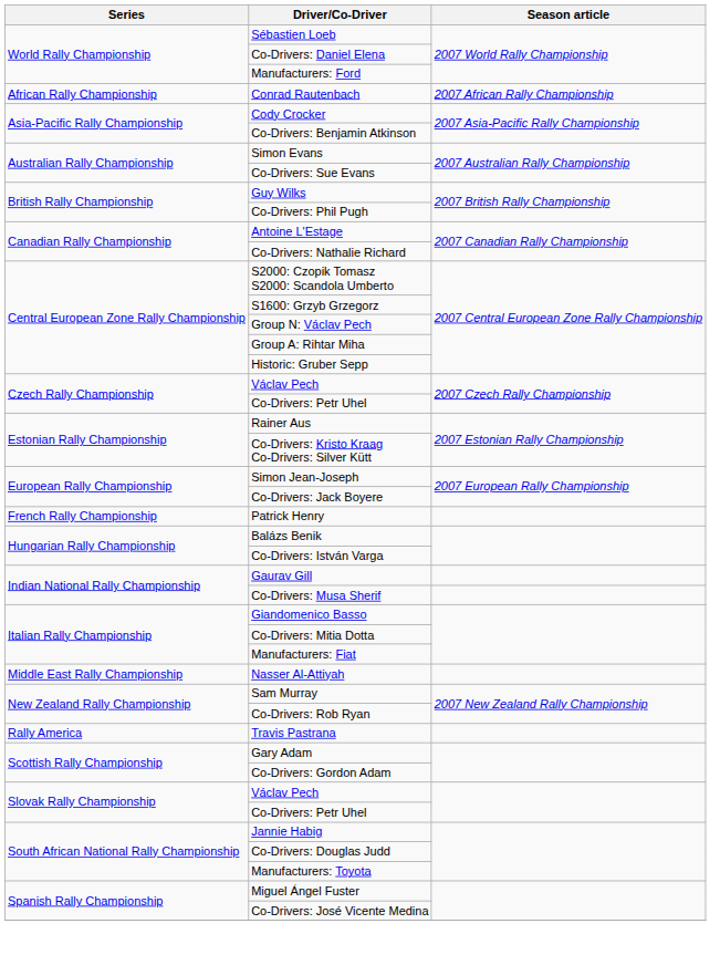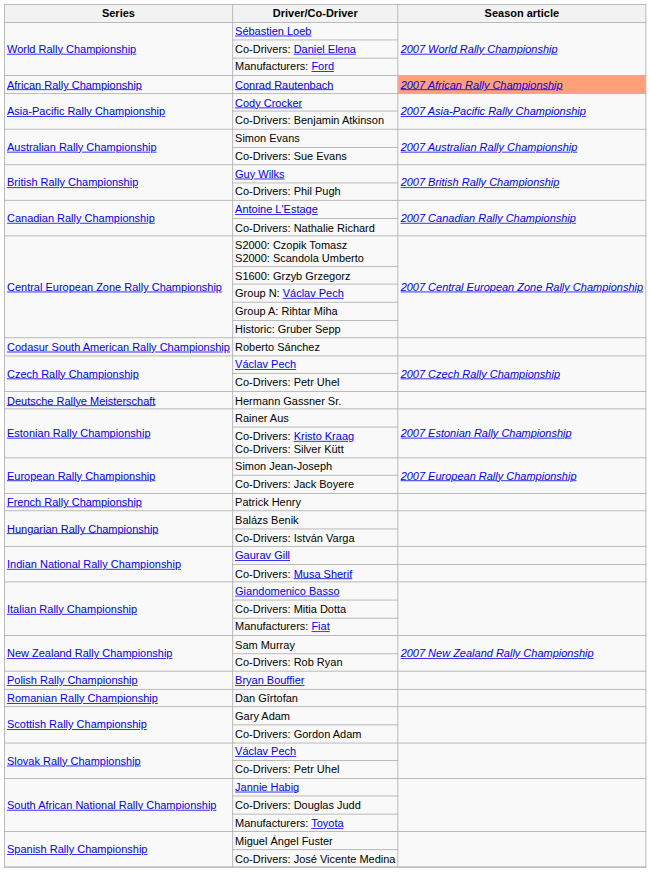Conrad Rautenbach | Season article: no background -> lightsalmon background
+ row: Codasur South American Rally Championship | Roberto Sánchez
+ row: Deutsche Rallye Meisterschaft | Hermann Gassner Sr.
- row: Middle East Rally Championship | Nasser Al-Attiyah
+ row: Polish Rally Championship | Bryan Bouffier
- row: Rally America | Travis Pastrana
+ row: Romanian Rally Championship | Dan Gîrtofan
